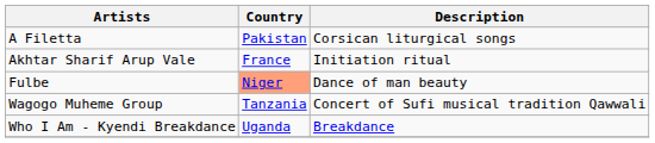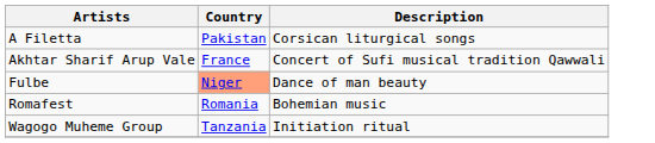Akhtar Sharif Arup Vale | Description: Initiation ritual -> Concert of Sufi musical tradition Qawwali
+ row: Romafest | Romania | Bohemian music
Wagogo Muheme Group | Description: Concert of Sufi musical tradition Qawwali -> Initiation ritual
- row: Who I Am - Kyendi Breakdance | Uganda | Breakdance
